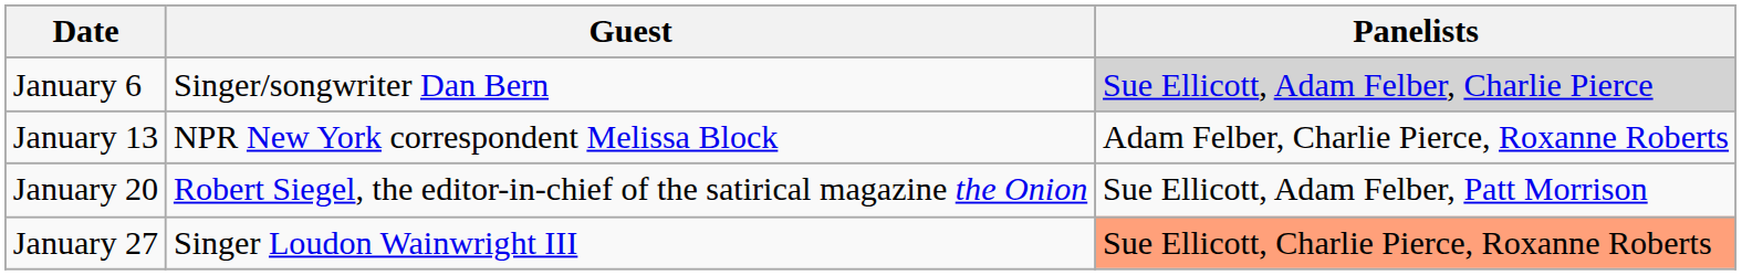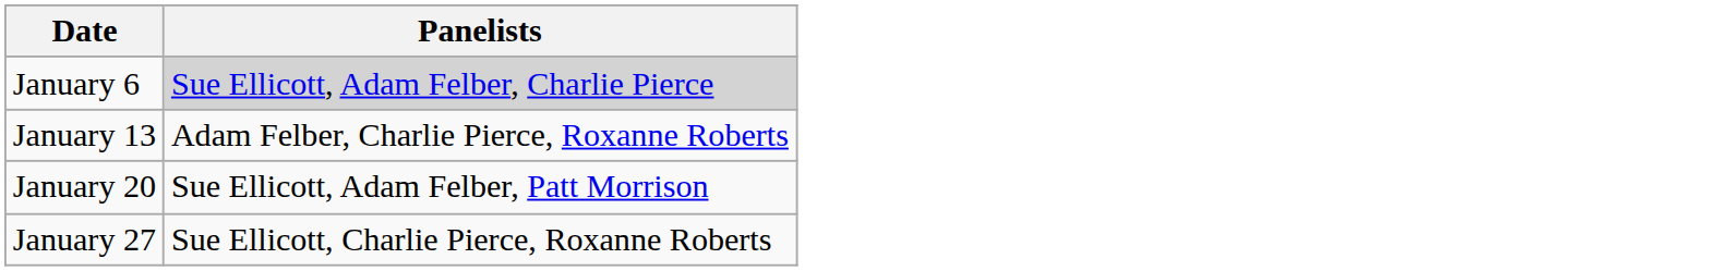- column: Guest | Singer/songwriter Dan Bern | NPR New York correspondent Melissa Block | Robert Siegel, the editor-in-chief of the satirical magazine the Onion | Singer Loudon Wainwright III
January 27 | Panelists: lightsalmon background -> no background
